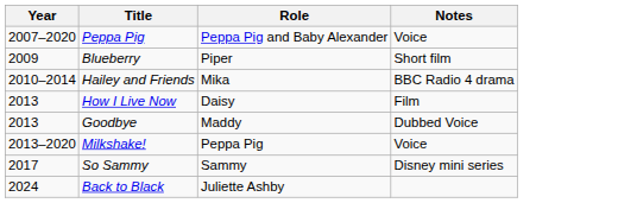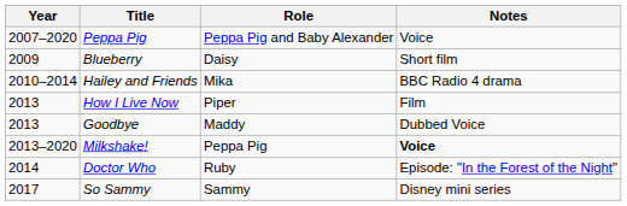Blueberry | Role: Piper -> Daisy
How I Live Now | Role: Daisy -> Piper
Milkshake! | Notes: normal -> bold
+ row: 2014 | Doctor Who | Ruby | Episode: "In the Forest of the Night"
- row: 2024 | Back to Black | Juliette Ashby
